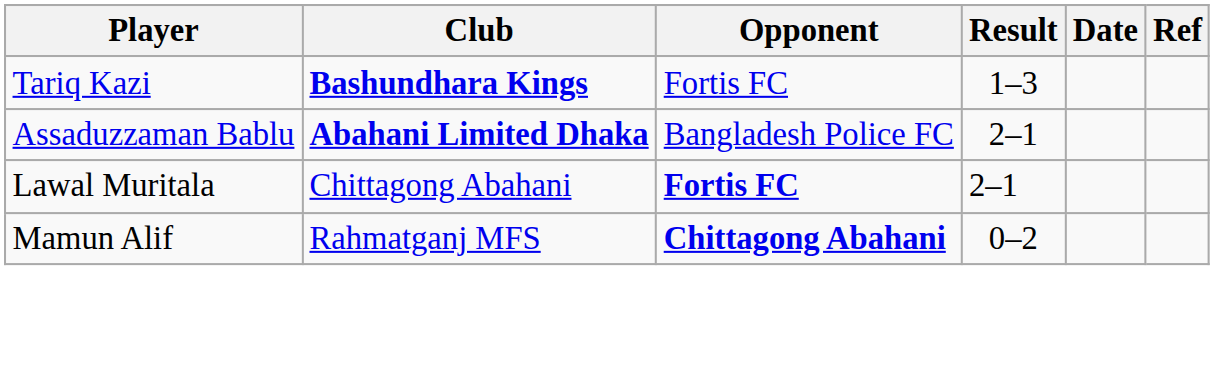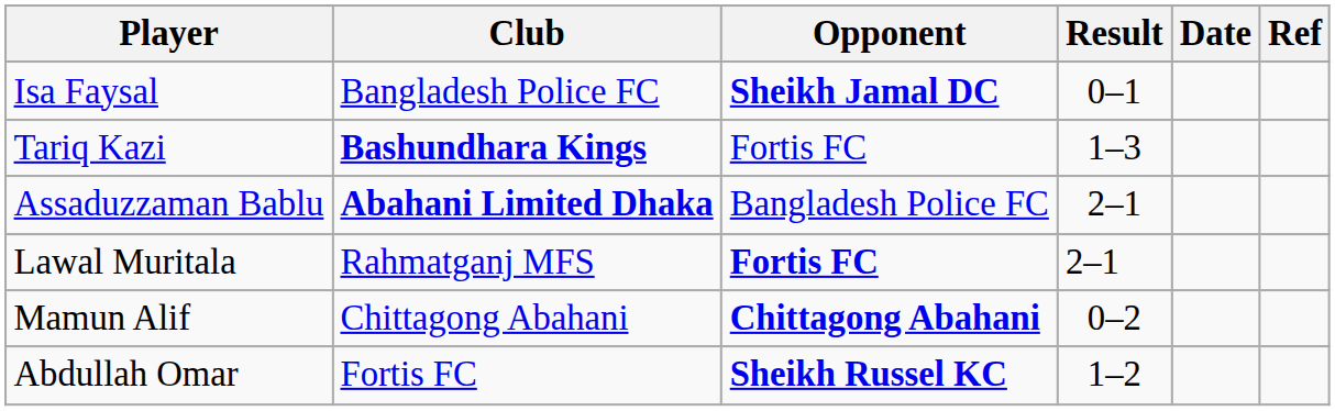+ row: Isa Faysal | Bangladesh Police FC | Sheikh Jamal DC | 0–1
Lawal Muritala | Club: Chittagong Abahani -> Rahmatganj MFS
Mamun Alif | Club: Rahmatganj MFS -> Chittagong Abahani
+ row: Abdullah Omar | Fortis FC | Sheikh Russel KC | 1–2
